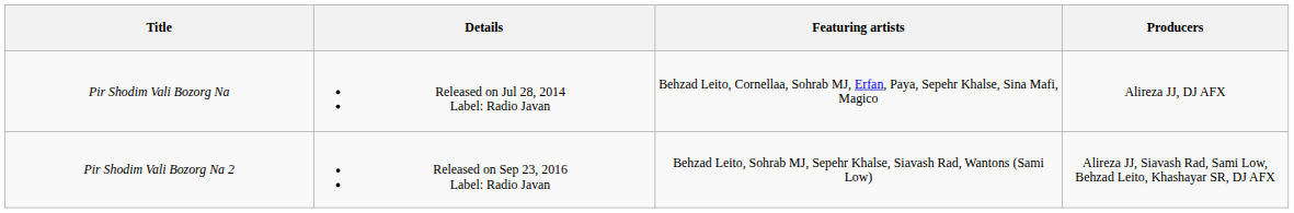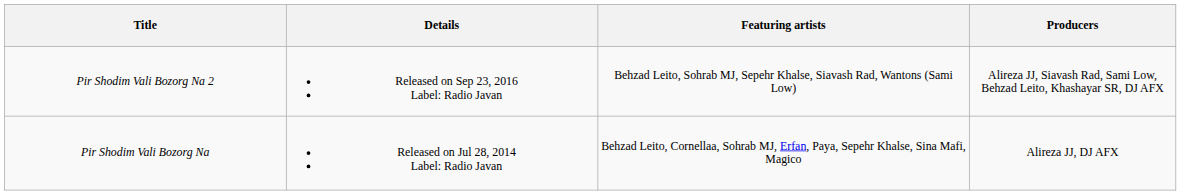rows swapped: Pir Shodim Vali Bozorg Na <-> Pir Shodim Vali Bozorg Na 2
